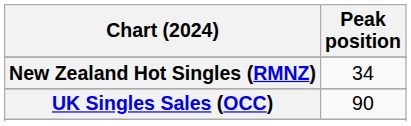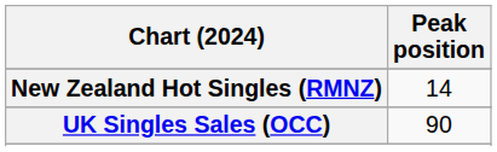New Zealand Hot Singles (RMNZ) | Peak position: 34 -> 14
